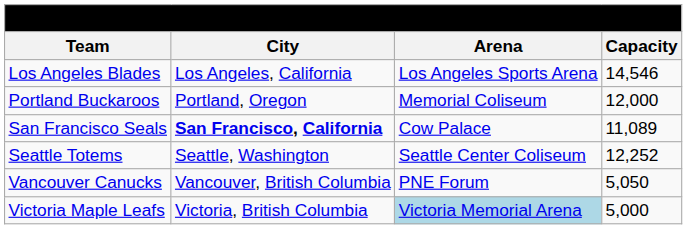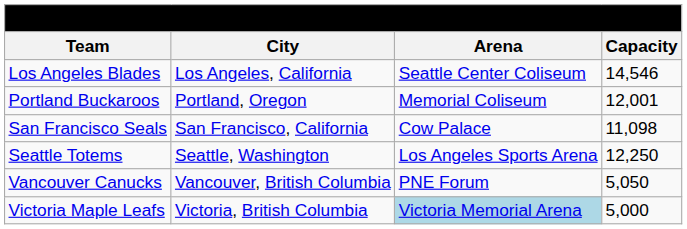Los Angeles Blades | Arena: Los Angeles Sports Arena -> Seattle Center Coliseum
Portland Buckaroos | Capacity: 12,000 -> 12,001
San Francisco Seals | City: bold -> normal
San Francisco Seals | Capacity: 11,089 -> 11,098
Seattle Totems | Arena: Seattle Center Coliseum -> Los Angeles Sports Arena
Seattle Totems | Capacity: 12,252 -> 12,250
